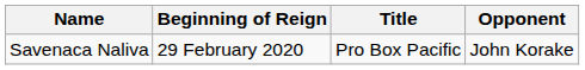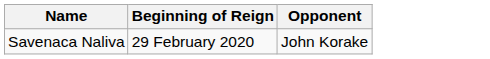- column: Title | Pro Box Pacific
